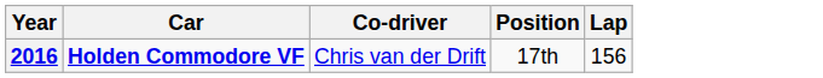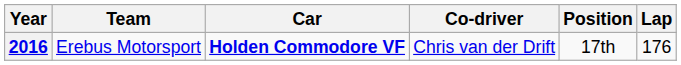+ column: Team | Erebus Motorsport
2016 | Lap: 156 -> 176
